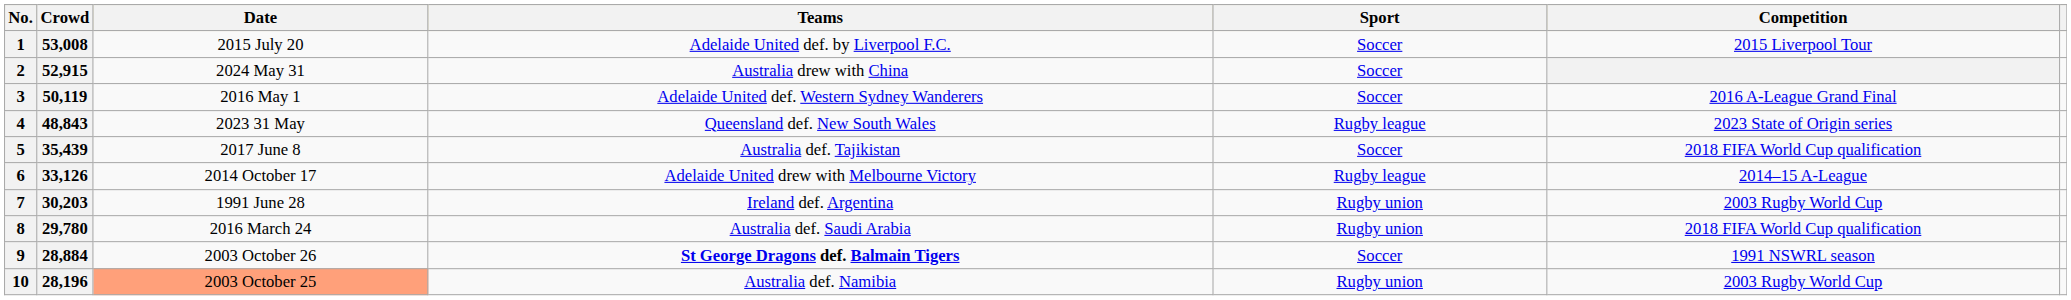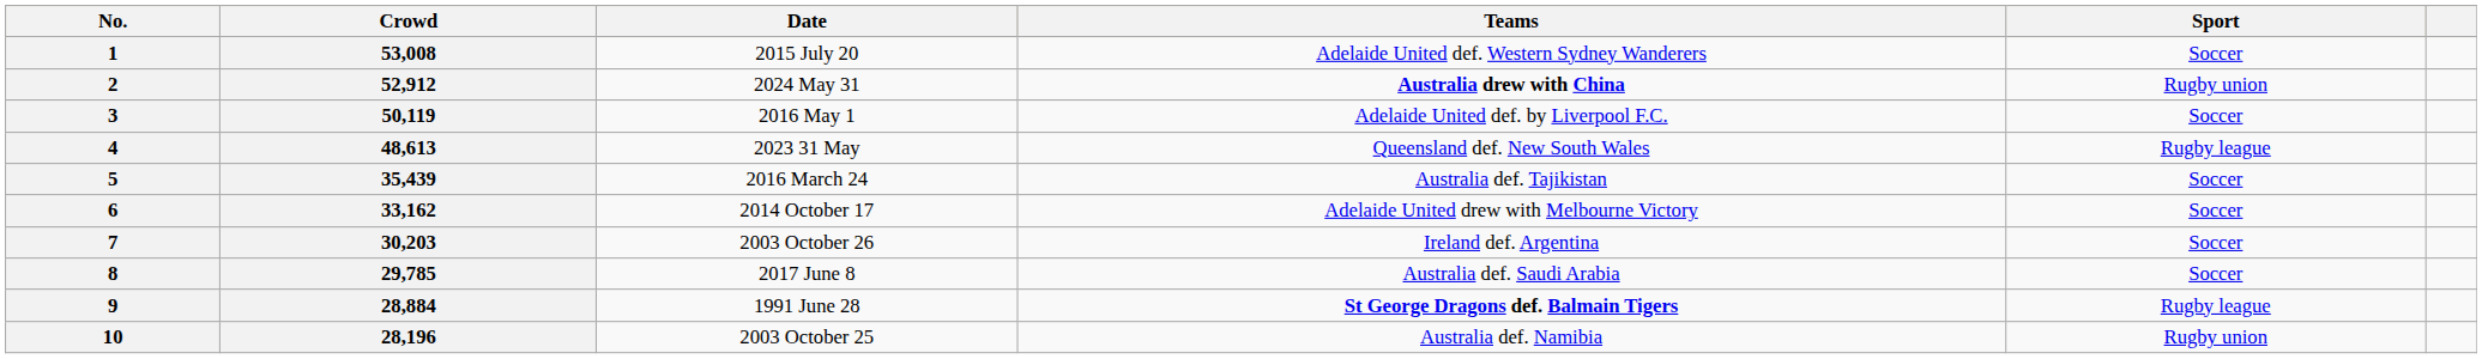- column: Competition | 2015 Liverpool Tour | 2016 A-League Grand Final | 2023 State of Origin series | 2018 FIFA World Cup qualification | 2014–15 A-League | 2003 Rugby World Cup | 2018 FIFA World Cup qualification | 1991 NSWRL season | 2003 Rugby World Cup
1 | Teams: Adelaide United def. by Liverpool F.C. -> Adelaide United def. Western Sydney Wanderers
2 | Crowd: 52,915 -> 52,912
2 | Teams: normal -> bold
2 | Sport: Soccer -> Rugby union
3 | Teams: Adelaide United def. Western Sydney Wanderers -> Adelaide United def. by Liverpool F.C.
4 | Crowd: 48,843 -> 48,613
5 | Date: 2017 June 8 -> 2016 March 24
6 | Crowd: 33,126 -> 33,162
6 | Sport: Rugby league -> Soccer
7 | Date: 1991 June 28 -> 2003 October 26
7 | Sport: Rugby union -> Soccer
8 | Crowd: 29,780 -> 29,785
8 | Date: 2016 March 24 -> 2017 June 8
8 | Sport: Rugby union -> Soccer
9 | Date: 2003 October 26 -> 1991 June 28
9 | Sport: Soccer -> Rugby league
10 | Date: lightsalmon background -> no background
